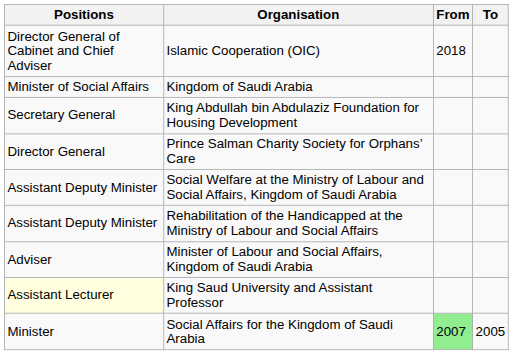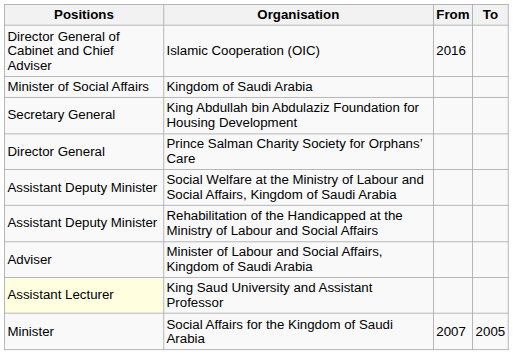Islamic Cooperation (OIC) | From: 2018 -> 2016
Social Affairs for the Kingdom of Saudi Arabia | From: lightgreen background -> no background
